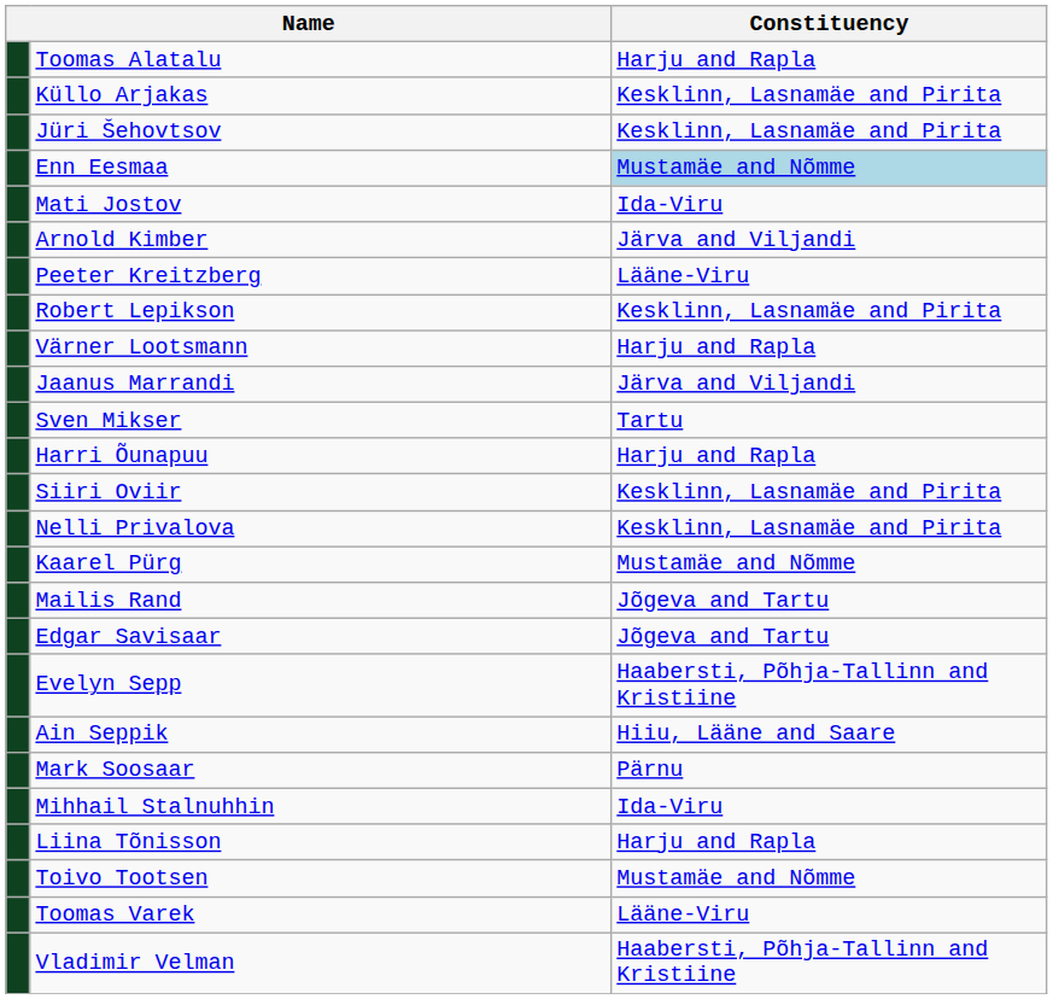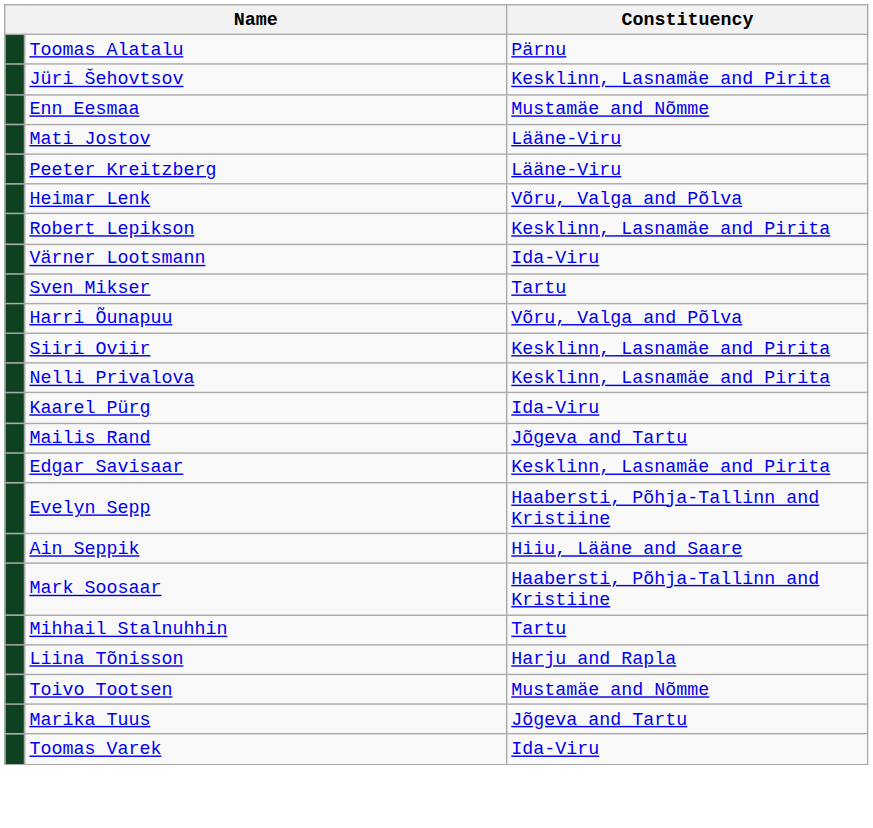Toomas Alatalu | Constituency: Harju and Rapla -> Pärnu
- row: Küllo Arjakas | Kesklinn, Lasnamäe and Pirita
Enn Eesmaa | Constituency: lightblue background -> no background
Mati Jostov | Constituency: Ida-Viru -> Lääne-Viru
- row: Arnold Kimber | Järva and Viljandi
+ row: Heimar Lenk | Võru, Valga and Põlva
Värner Lootsmann | Constituency: Harju and Rapla -> Ida-Viru
- row: Jaanus Marrandi | Järva and Viljandi
Harri Õunapuu | Constituency: Harju and Rapla -> Võru, Valga and Põlva
Kaarel Pürg | Constituency: Mustamäe and Nõmme -> Ida-Viru
Edgar Savisaar | Constituency: Jõgeva and Tartu -> Kesklinn, Lasnamäe and Pirita
Mark Soosaar | Constituency: Pärnu -> Haabersti, Põhja-Tallinn and Kristiine
Mihhail Stalnuhhin | Constituency: Ida-Viru -> Tartu
+ row: Marika Tuus | Jõgeva and Tartu
Toomas Varek | Constituency: Lääne-Viru -> Ida-Viru
- row: Vladimir Velman | Haabersti, Põhja-Tallinn and Kristiine
